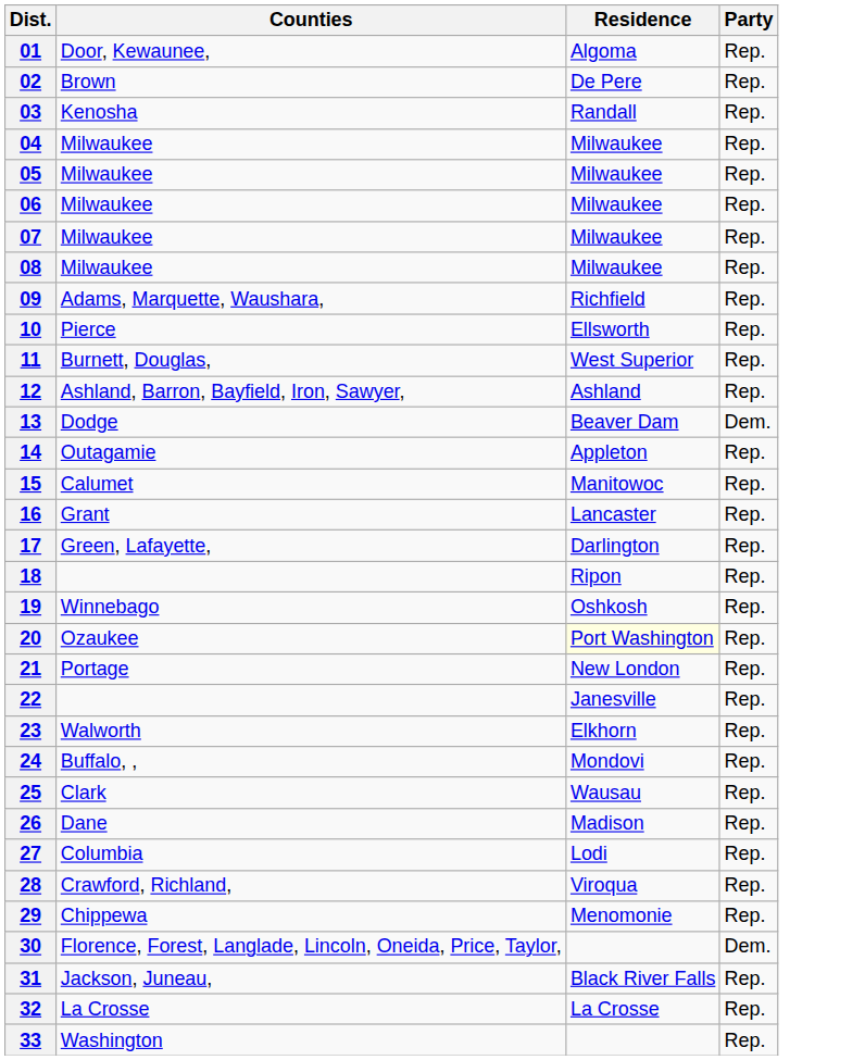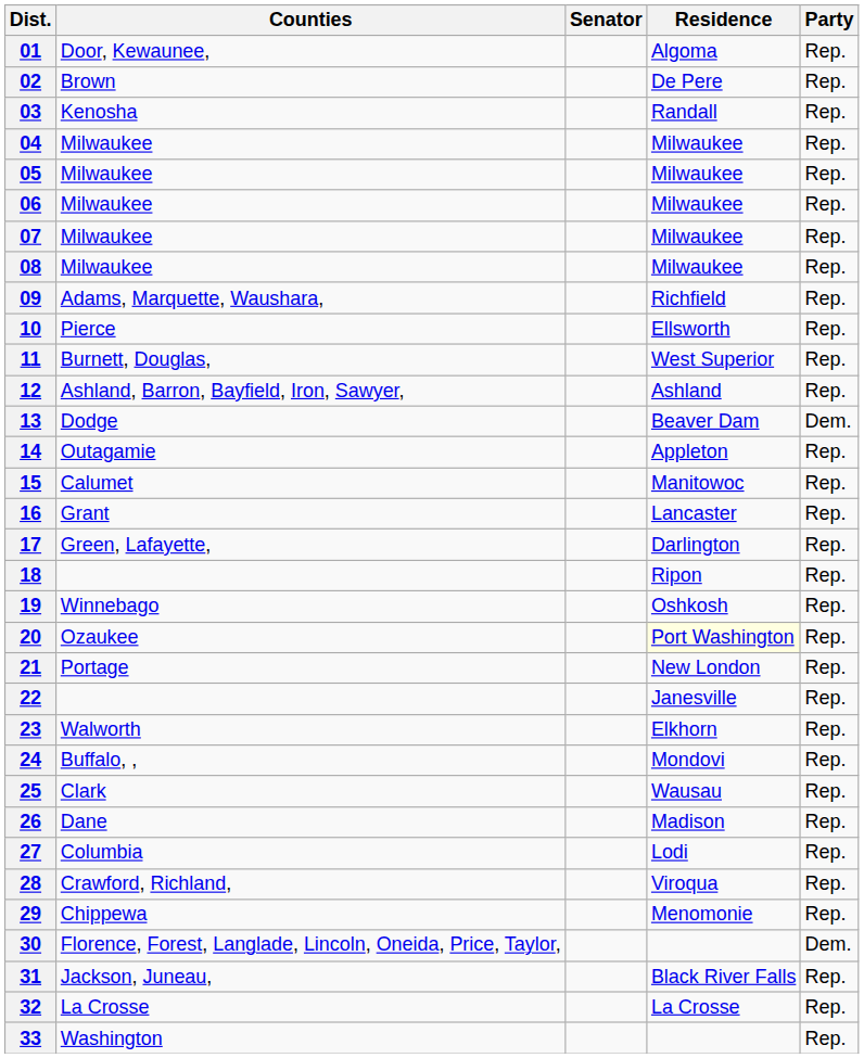+ column: Senator
